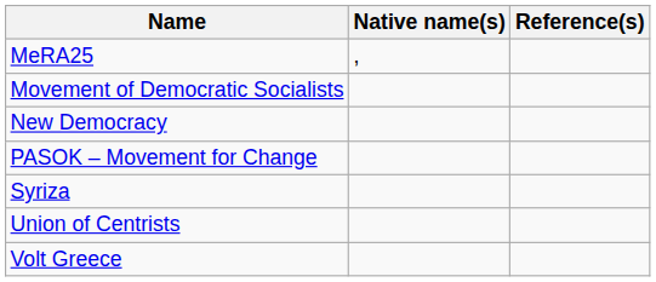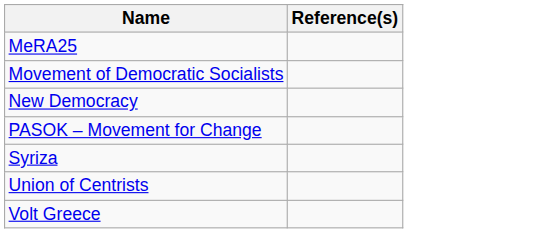- column: Native name(s) | ,
